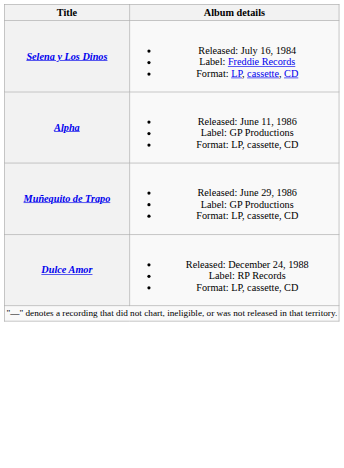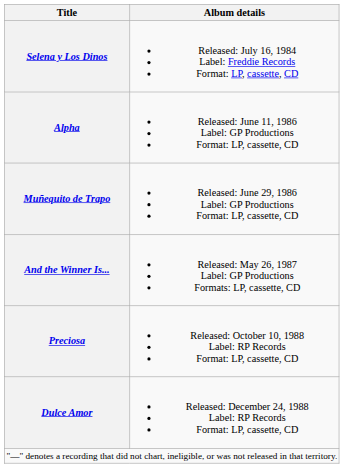+ row: And the Winner Is... | Released: May 26, 1987 Label: GP Productions Formats: LP, cassette, CD
+ row: Preciosa | Released: October 10, 1988 Label: RP Records Format: LP, cassette, CD
